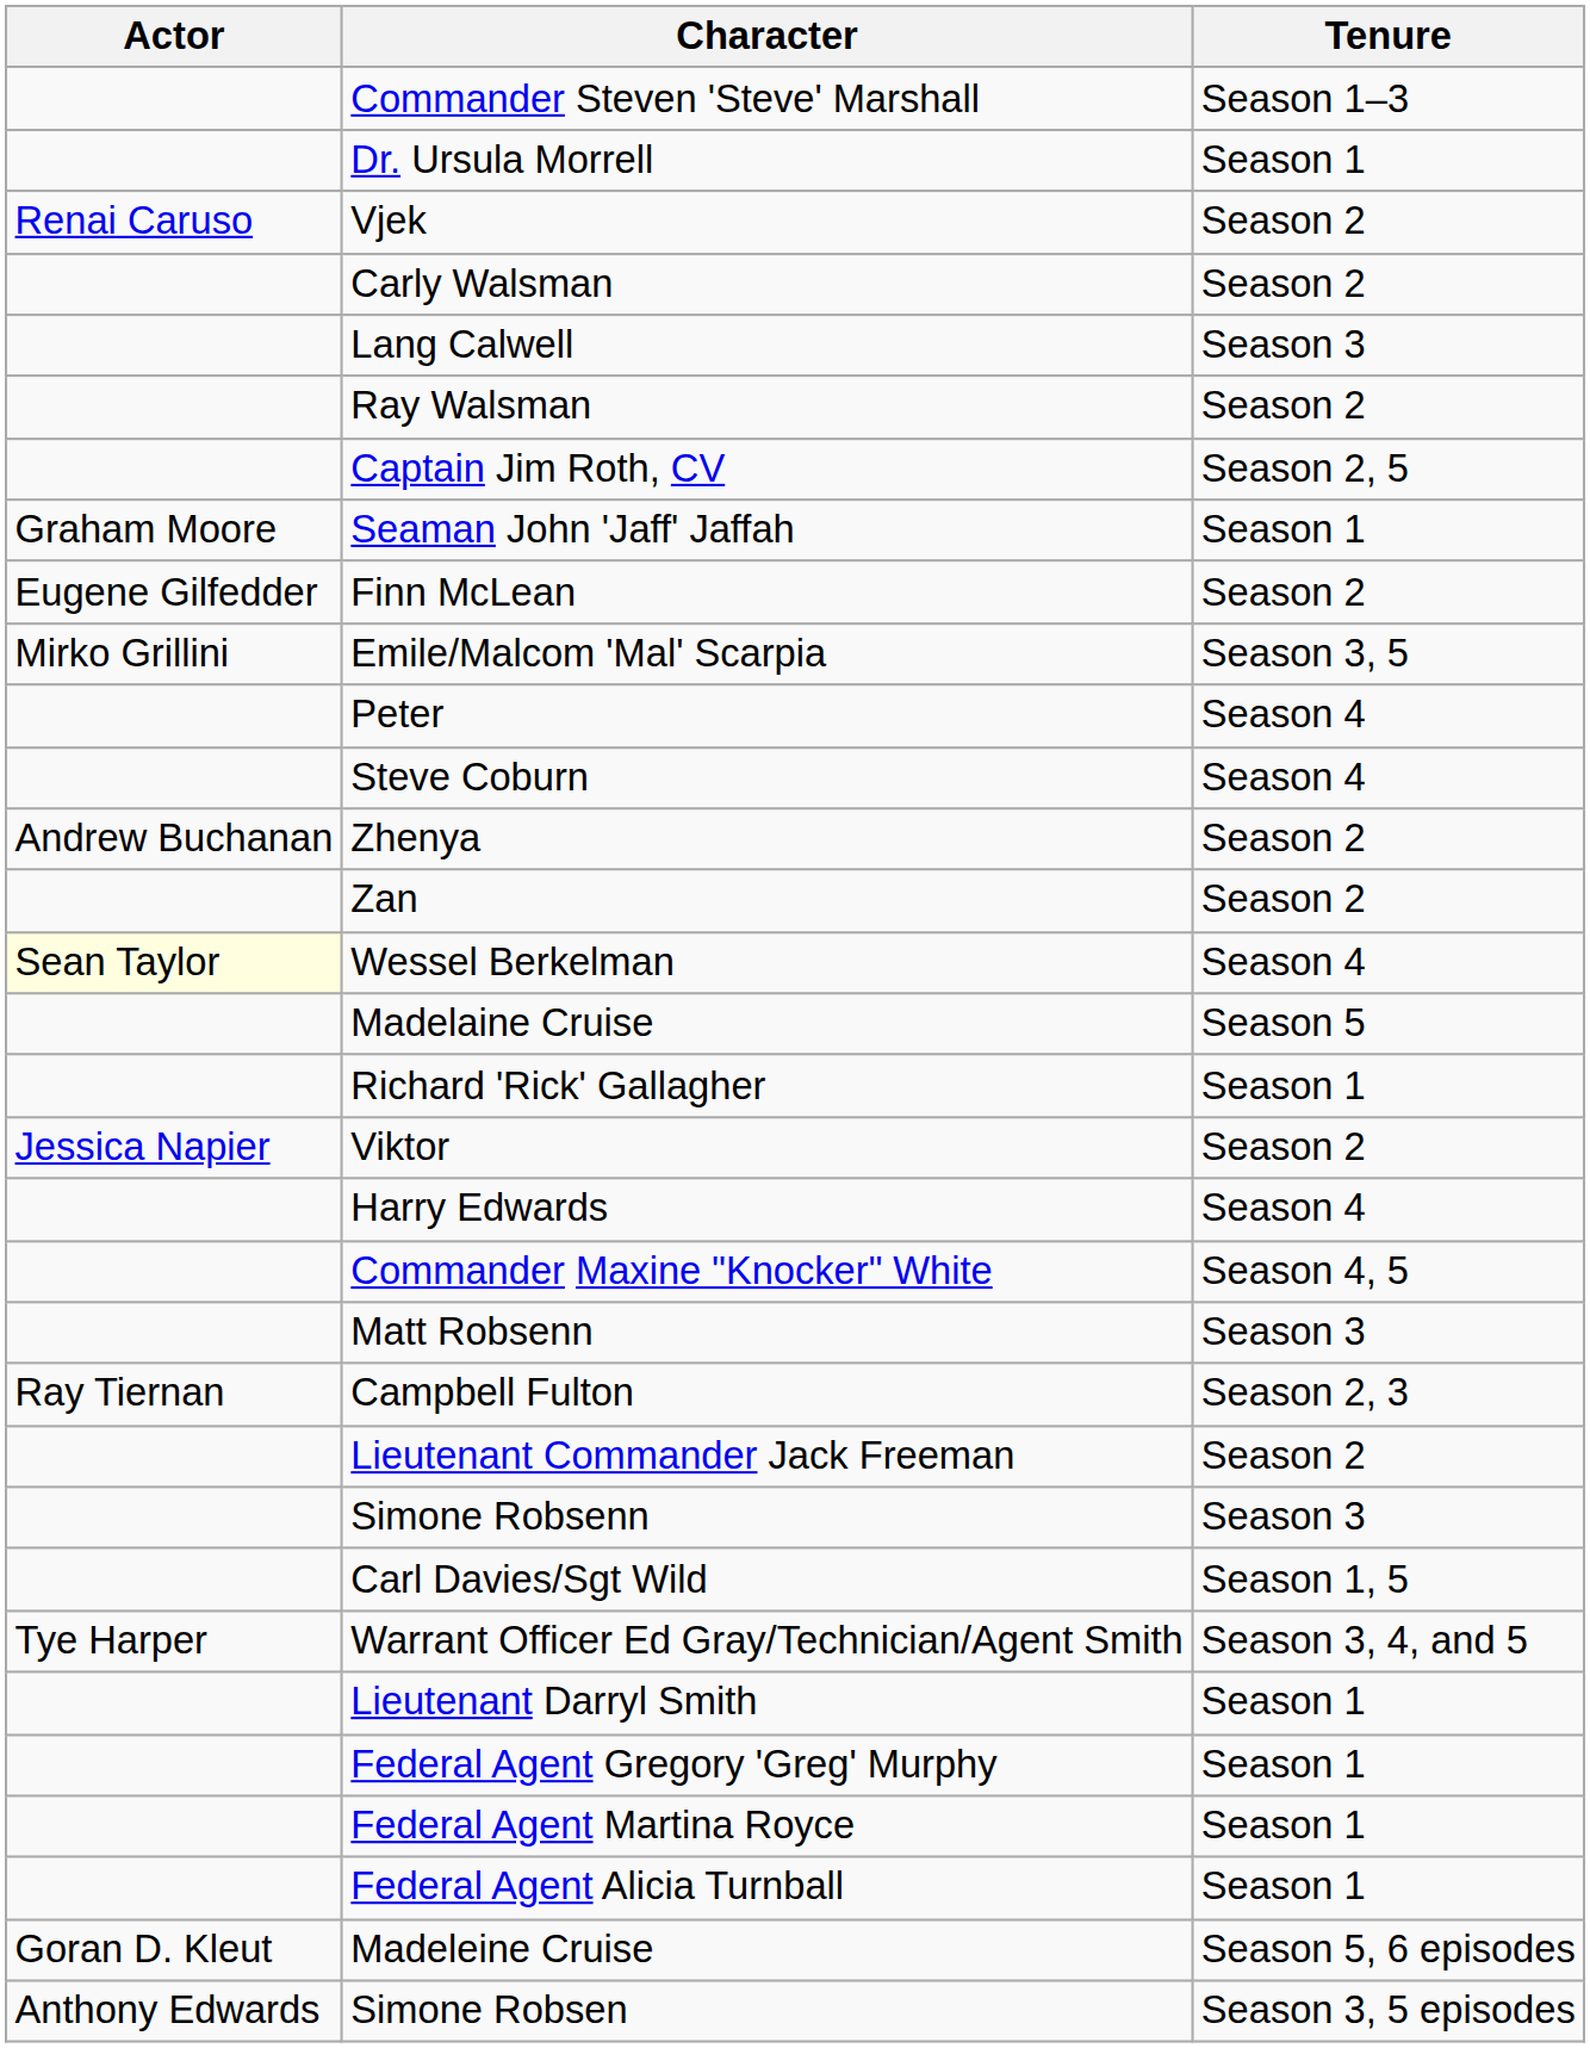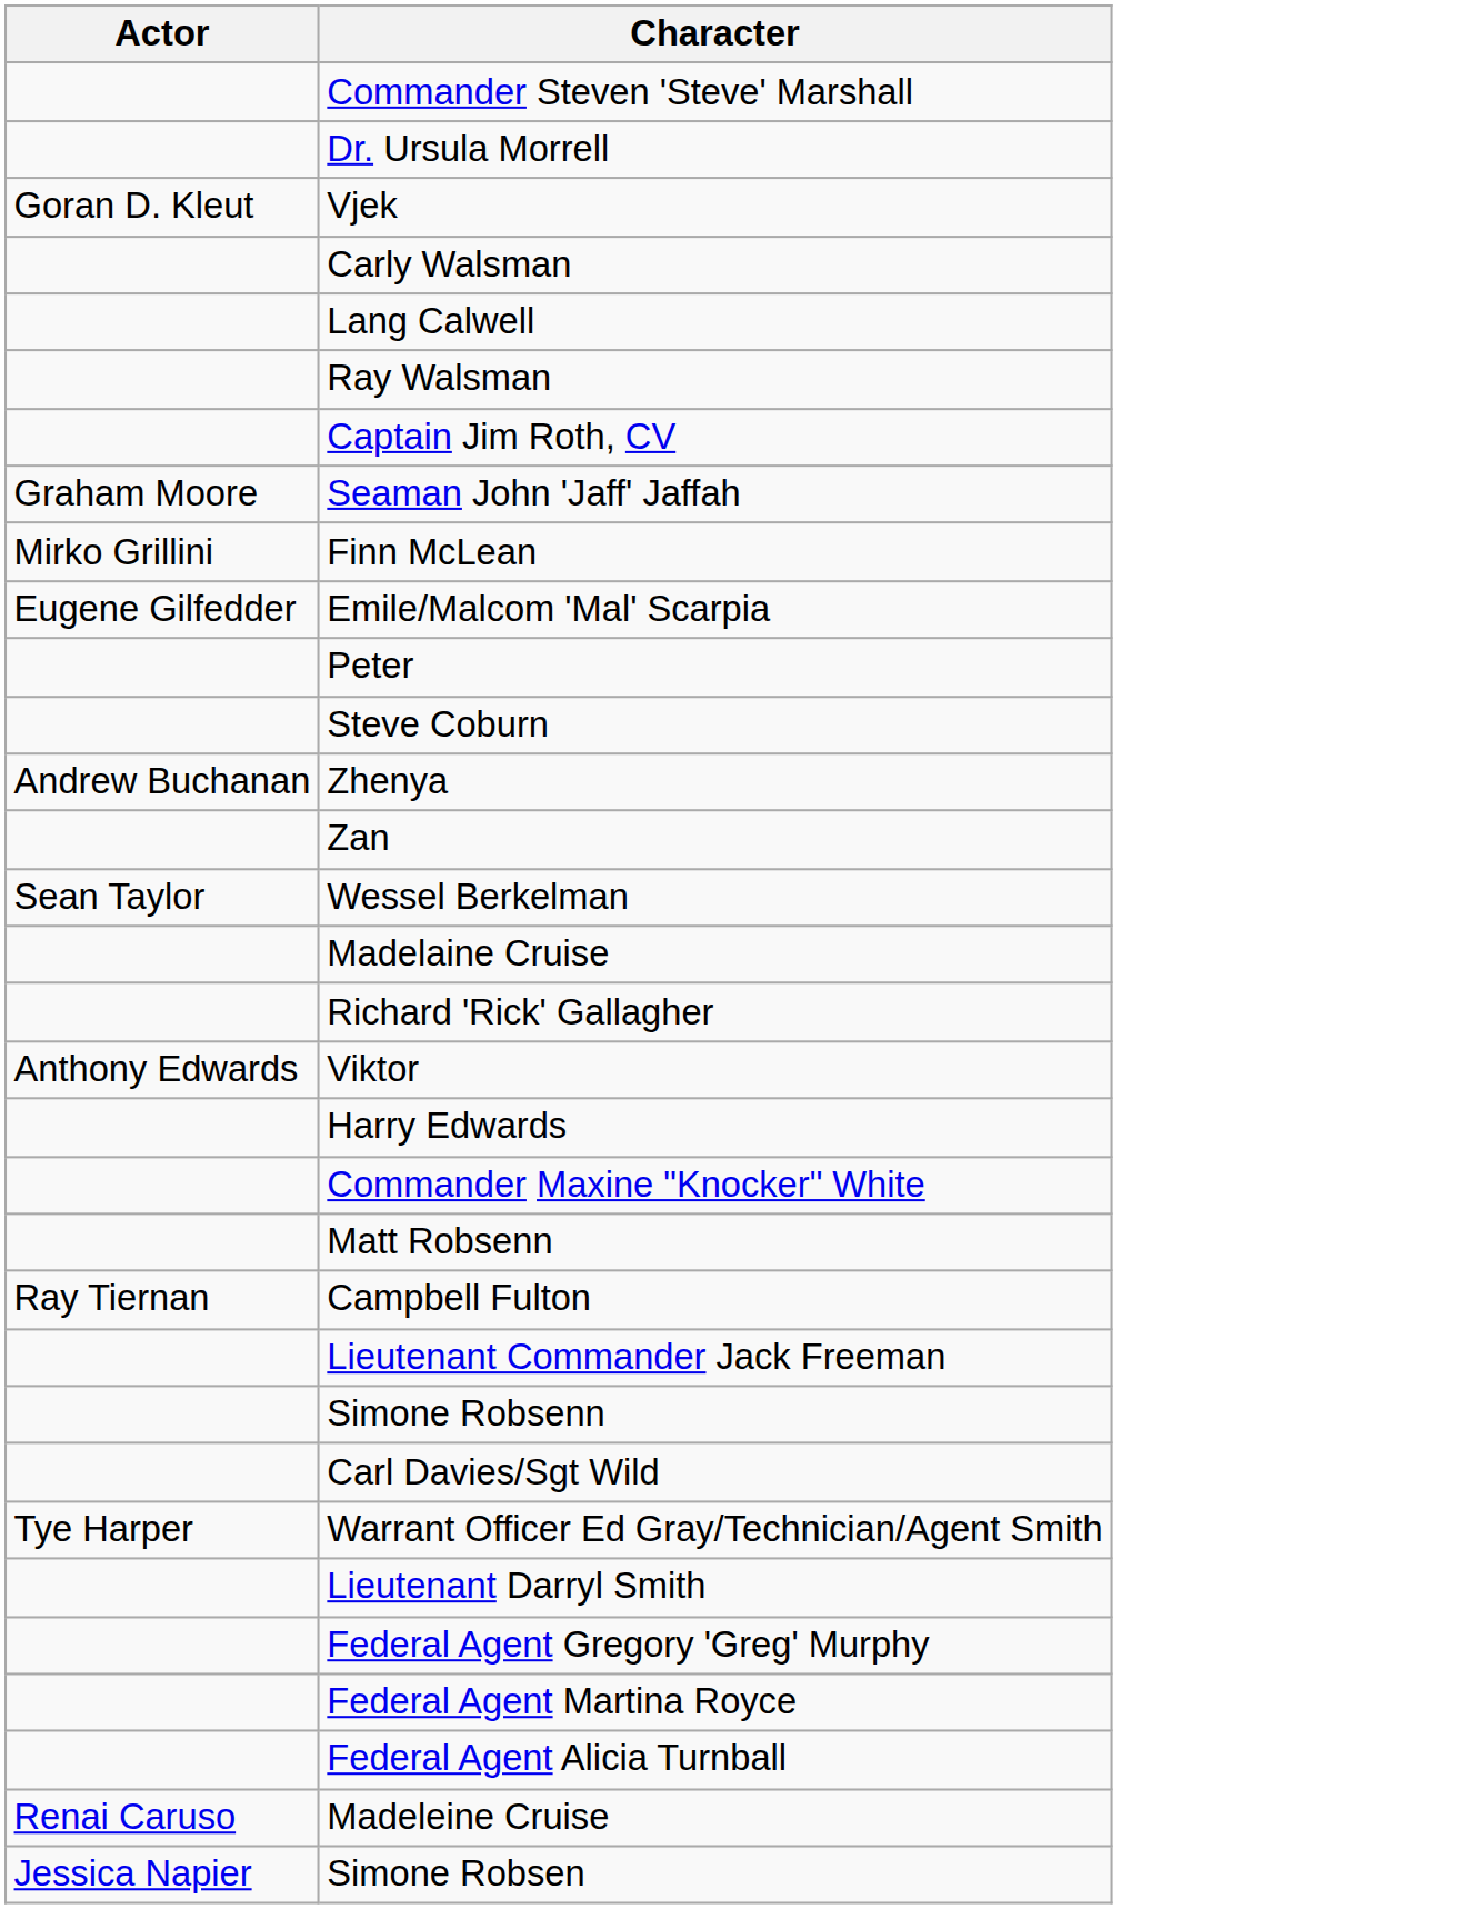- column: Tenure | Season 1–3 | Season 1 | Season 2 | Season 2 | Season 3 | Season 2 | Season 2, 5 | Season 1 | Season 2 | Season 3, 5 | Season 4 | Season 4 | Season 2 | Season 2 | Season 4 | Season 5 | Season 1 | Season 2 | Season 4 | Season 4, 5 | Season 3 | Season 2, 3 | Season 2 | Season 3 | Season 1, 5 | Season 3, 4, and 5 | Season 1 | Season 1 | Season 1 | Season 1 | Season 5, 6 episodes | Season 3, 5 episodes
Vjek | Actor: Renai Caruso -> Goran D. Kleut
Finn McLean | Actor: Eugene Gilfedder -> Mirko Grillini
Emile/Malcom 'Mal' Scarpia | Actor: Mirko Grillini -> Eugene Gilfedder
Wessel Berkelman | Actor: lightyellow background -> no background
Viktor | Actor: Jessica Napier -> Anthony Edwards
Madeleine Cruise | Actor: Goran D. Kleut -> Renai Caruso
Simone Robsen | Actor: Anthony Edwards -> Jessica Napier
